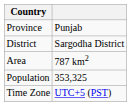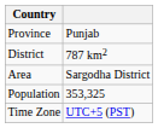District | column 2: Sargodha District -> 787 km2
Area | column 2: 787 km2 -> Sargodha District
